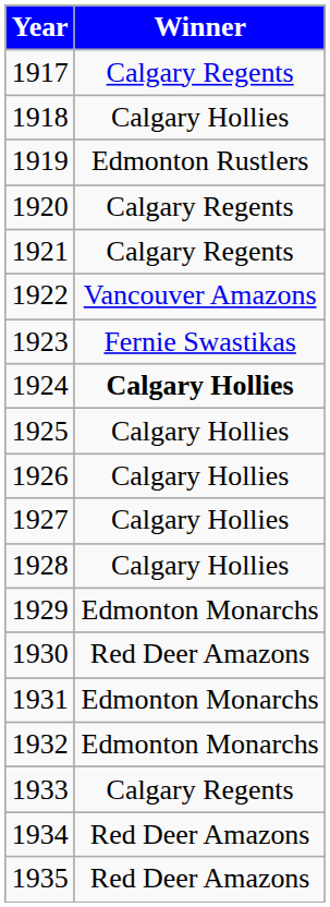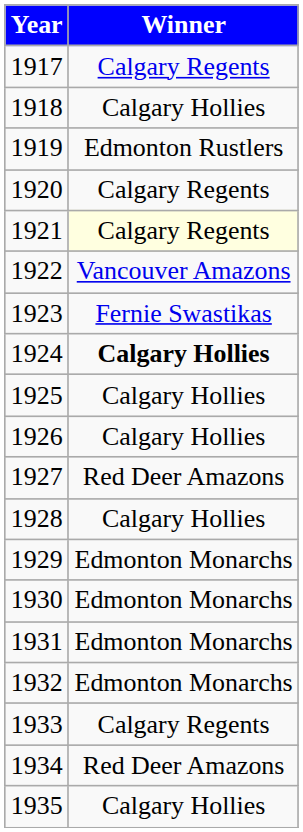1921 | Winner: no background -> lightyellow background
1927 | Winner: Calgary Hollies -> Red Deer Amazons
1930 | Winner: Red Deer Amazons -> Edmonton Monarchs
1935 | Winner: Red Deer Amazons -> Calgary Hollies
